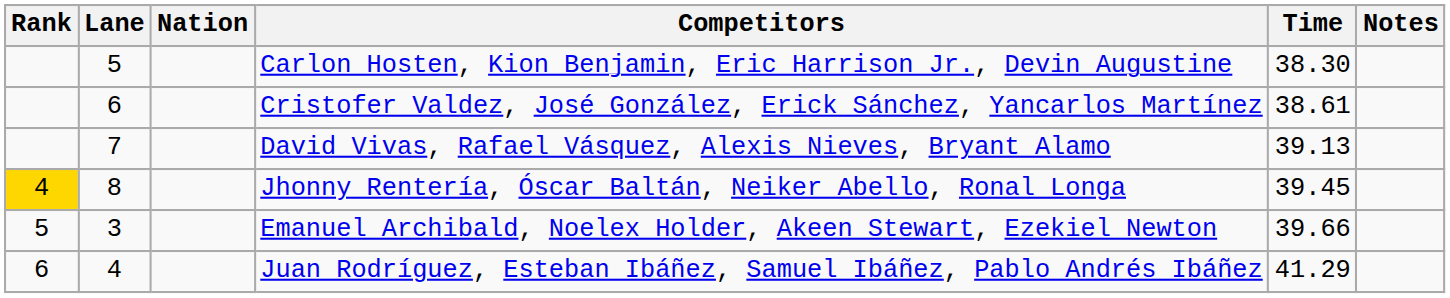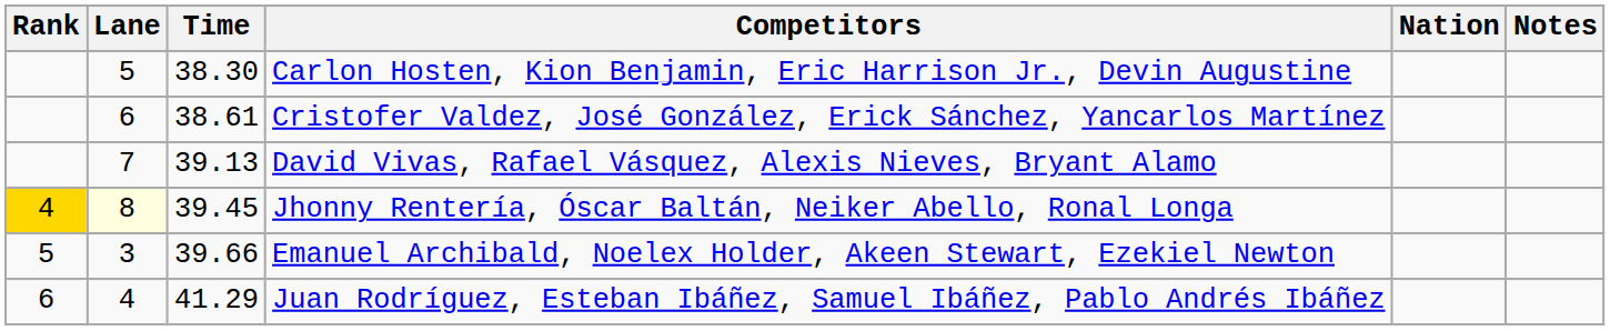columns swapped: Nation <-> Time
Jhonny Rentería, Óscar Baltán, Neiker Abello, Ronal Longa | Lane: no background -> lightyellow background
